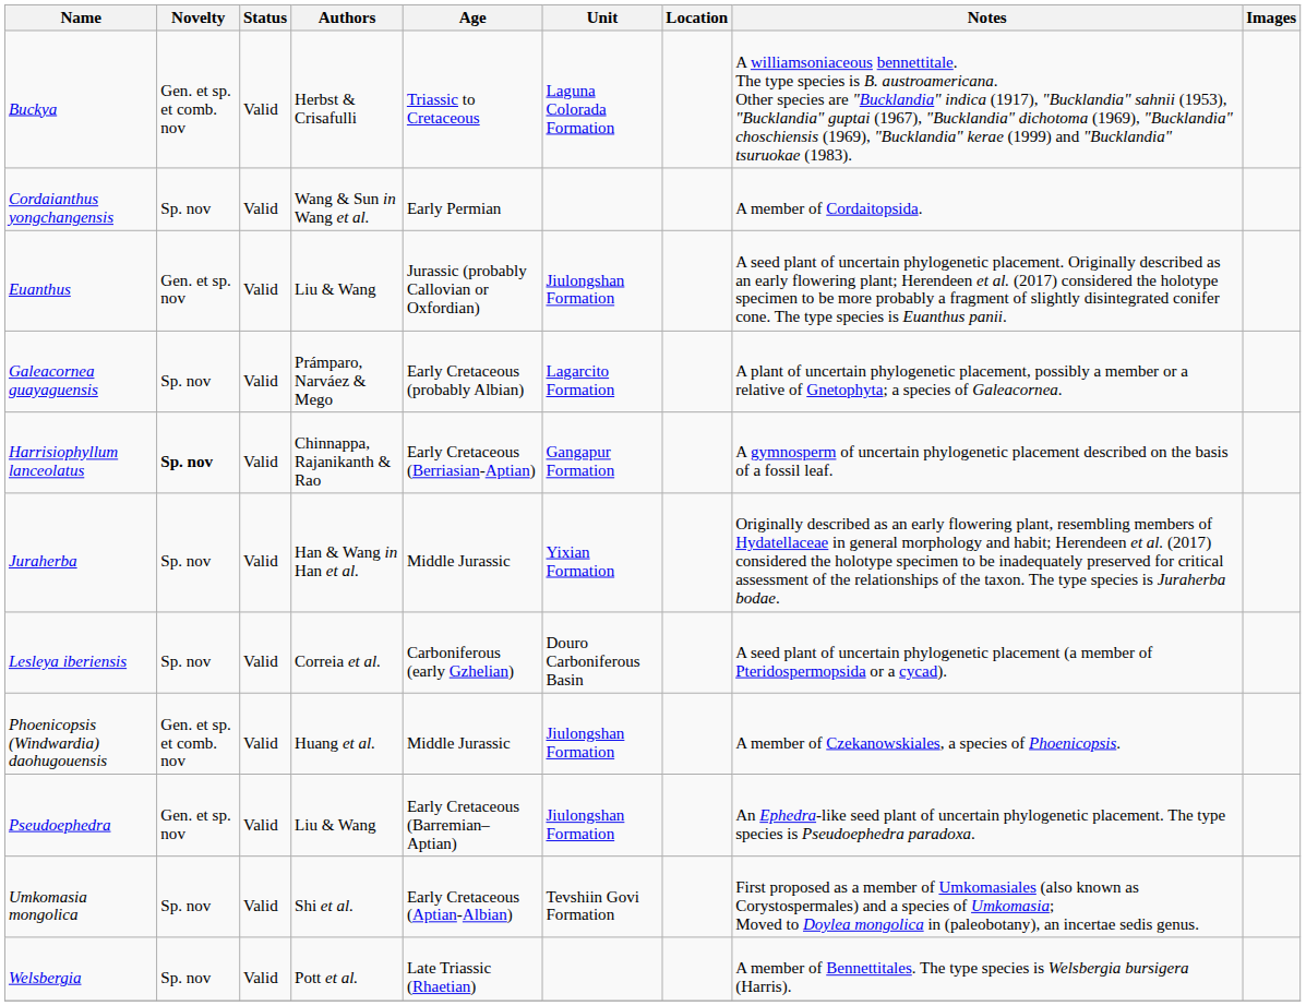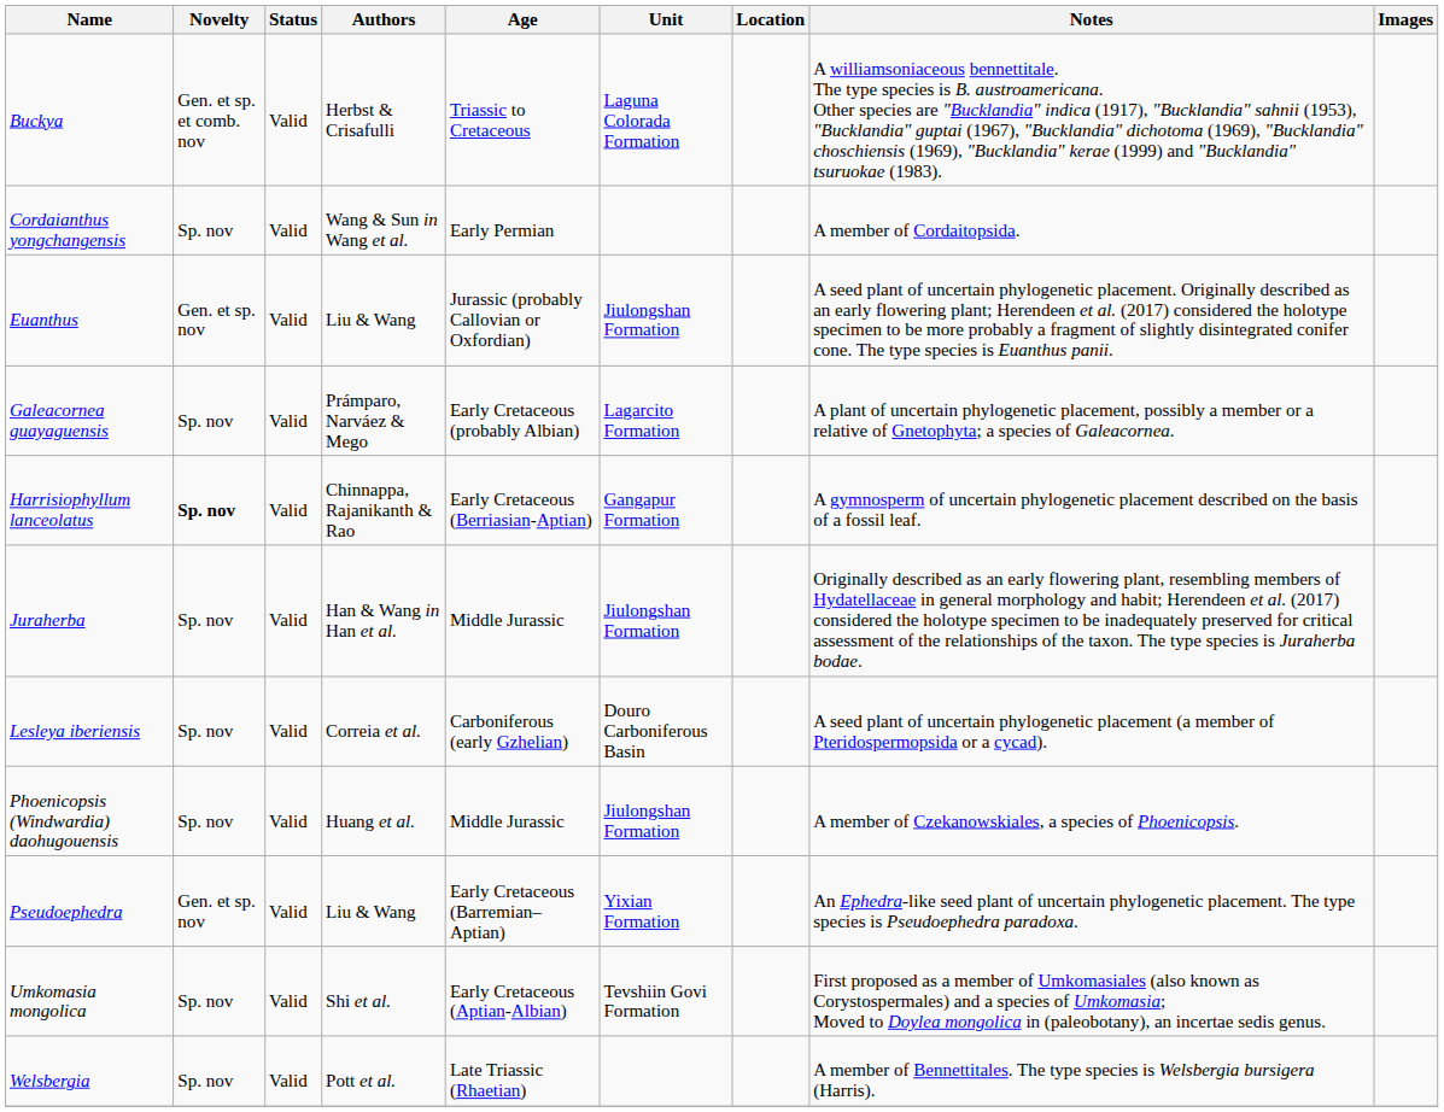Juraherba | Unit: Yixian Formation -> Jiulongshan Formation
Phoenicopsis (Windwardia) daohugouensis | Novelty: Gen. et sp. et comb. nov -> Sp. nov
Pseudoephedra | Unit: Jiulongshan Formation -> Yixian Formation
